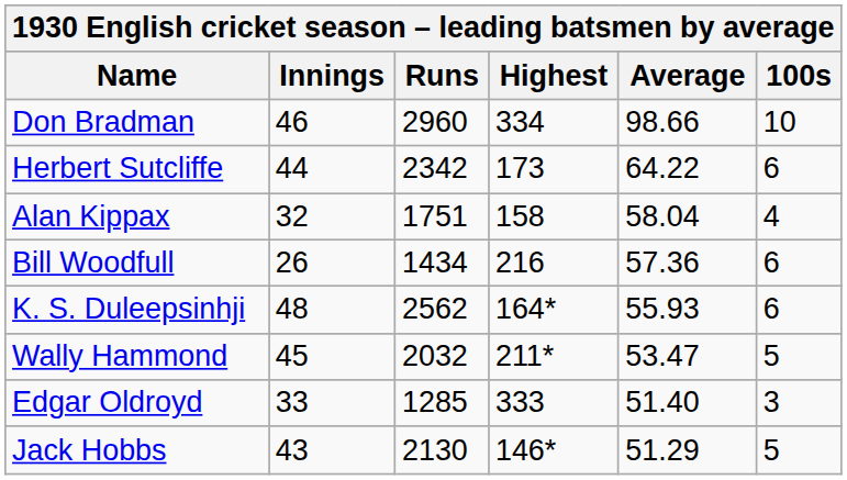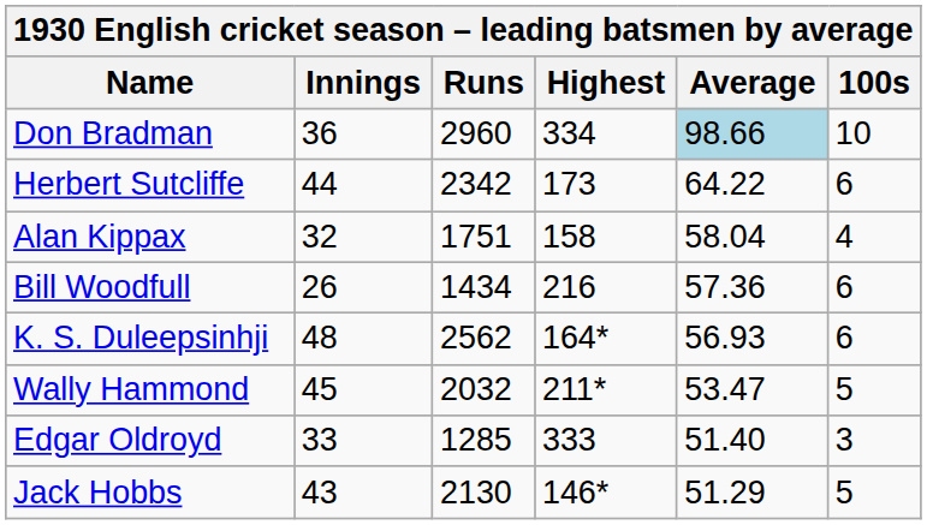Don Bradman | Innings: 46 -> 36
Don Bradman | Average: no background -> lightblue background
K. S. Duleepsinhji | Average: 55.93 -> 56.93
